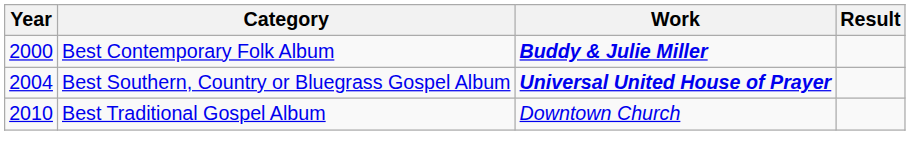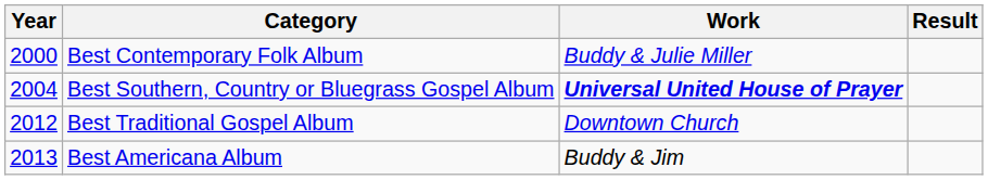Best Contemporary Folk Album | Work: bold -> normal
Best Traditional Gospel Album | Year: 2010 -> 2012
+ row: 2013 | Best Americana Album | Buddy & Jim
